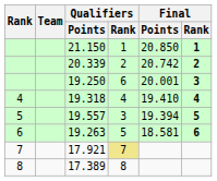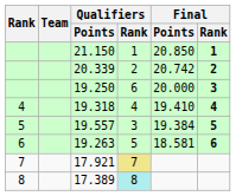19.250 | Final / Points: 20.001 -> 20.000
19.557 | Final / Points: 19.394 -> 19.384
17.389 | Qualifiers / Rank: no background -> paleturquoise background
